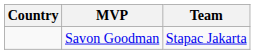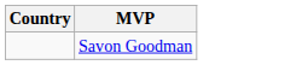- column: Team | Stapac Jakarta
